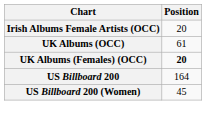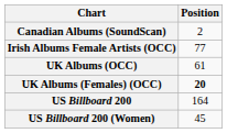+ row: Canadian Albums (SoundScan) | 2
Irish Albums Female Artists (OCC) | Position: 20 -> 77
